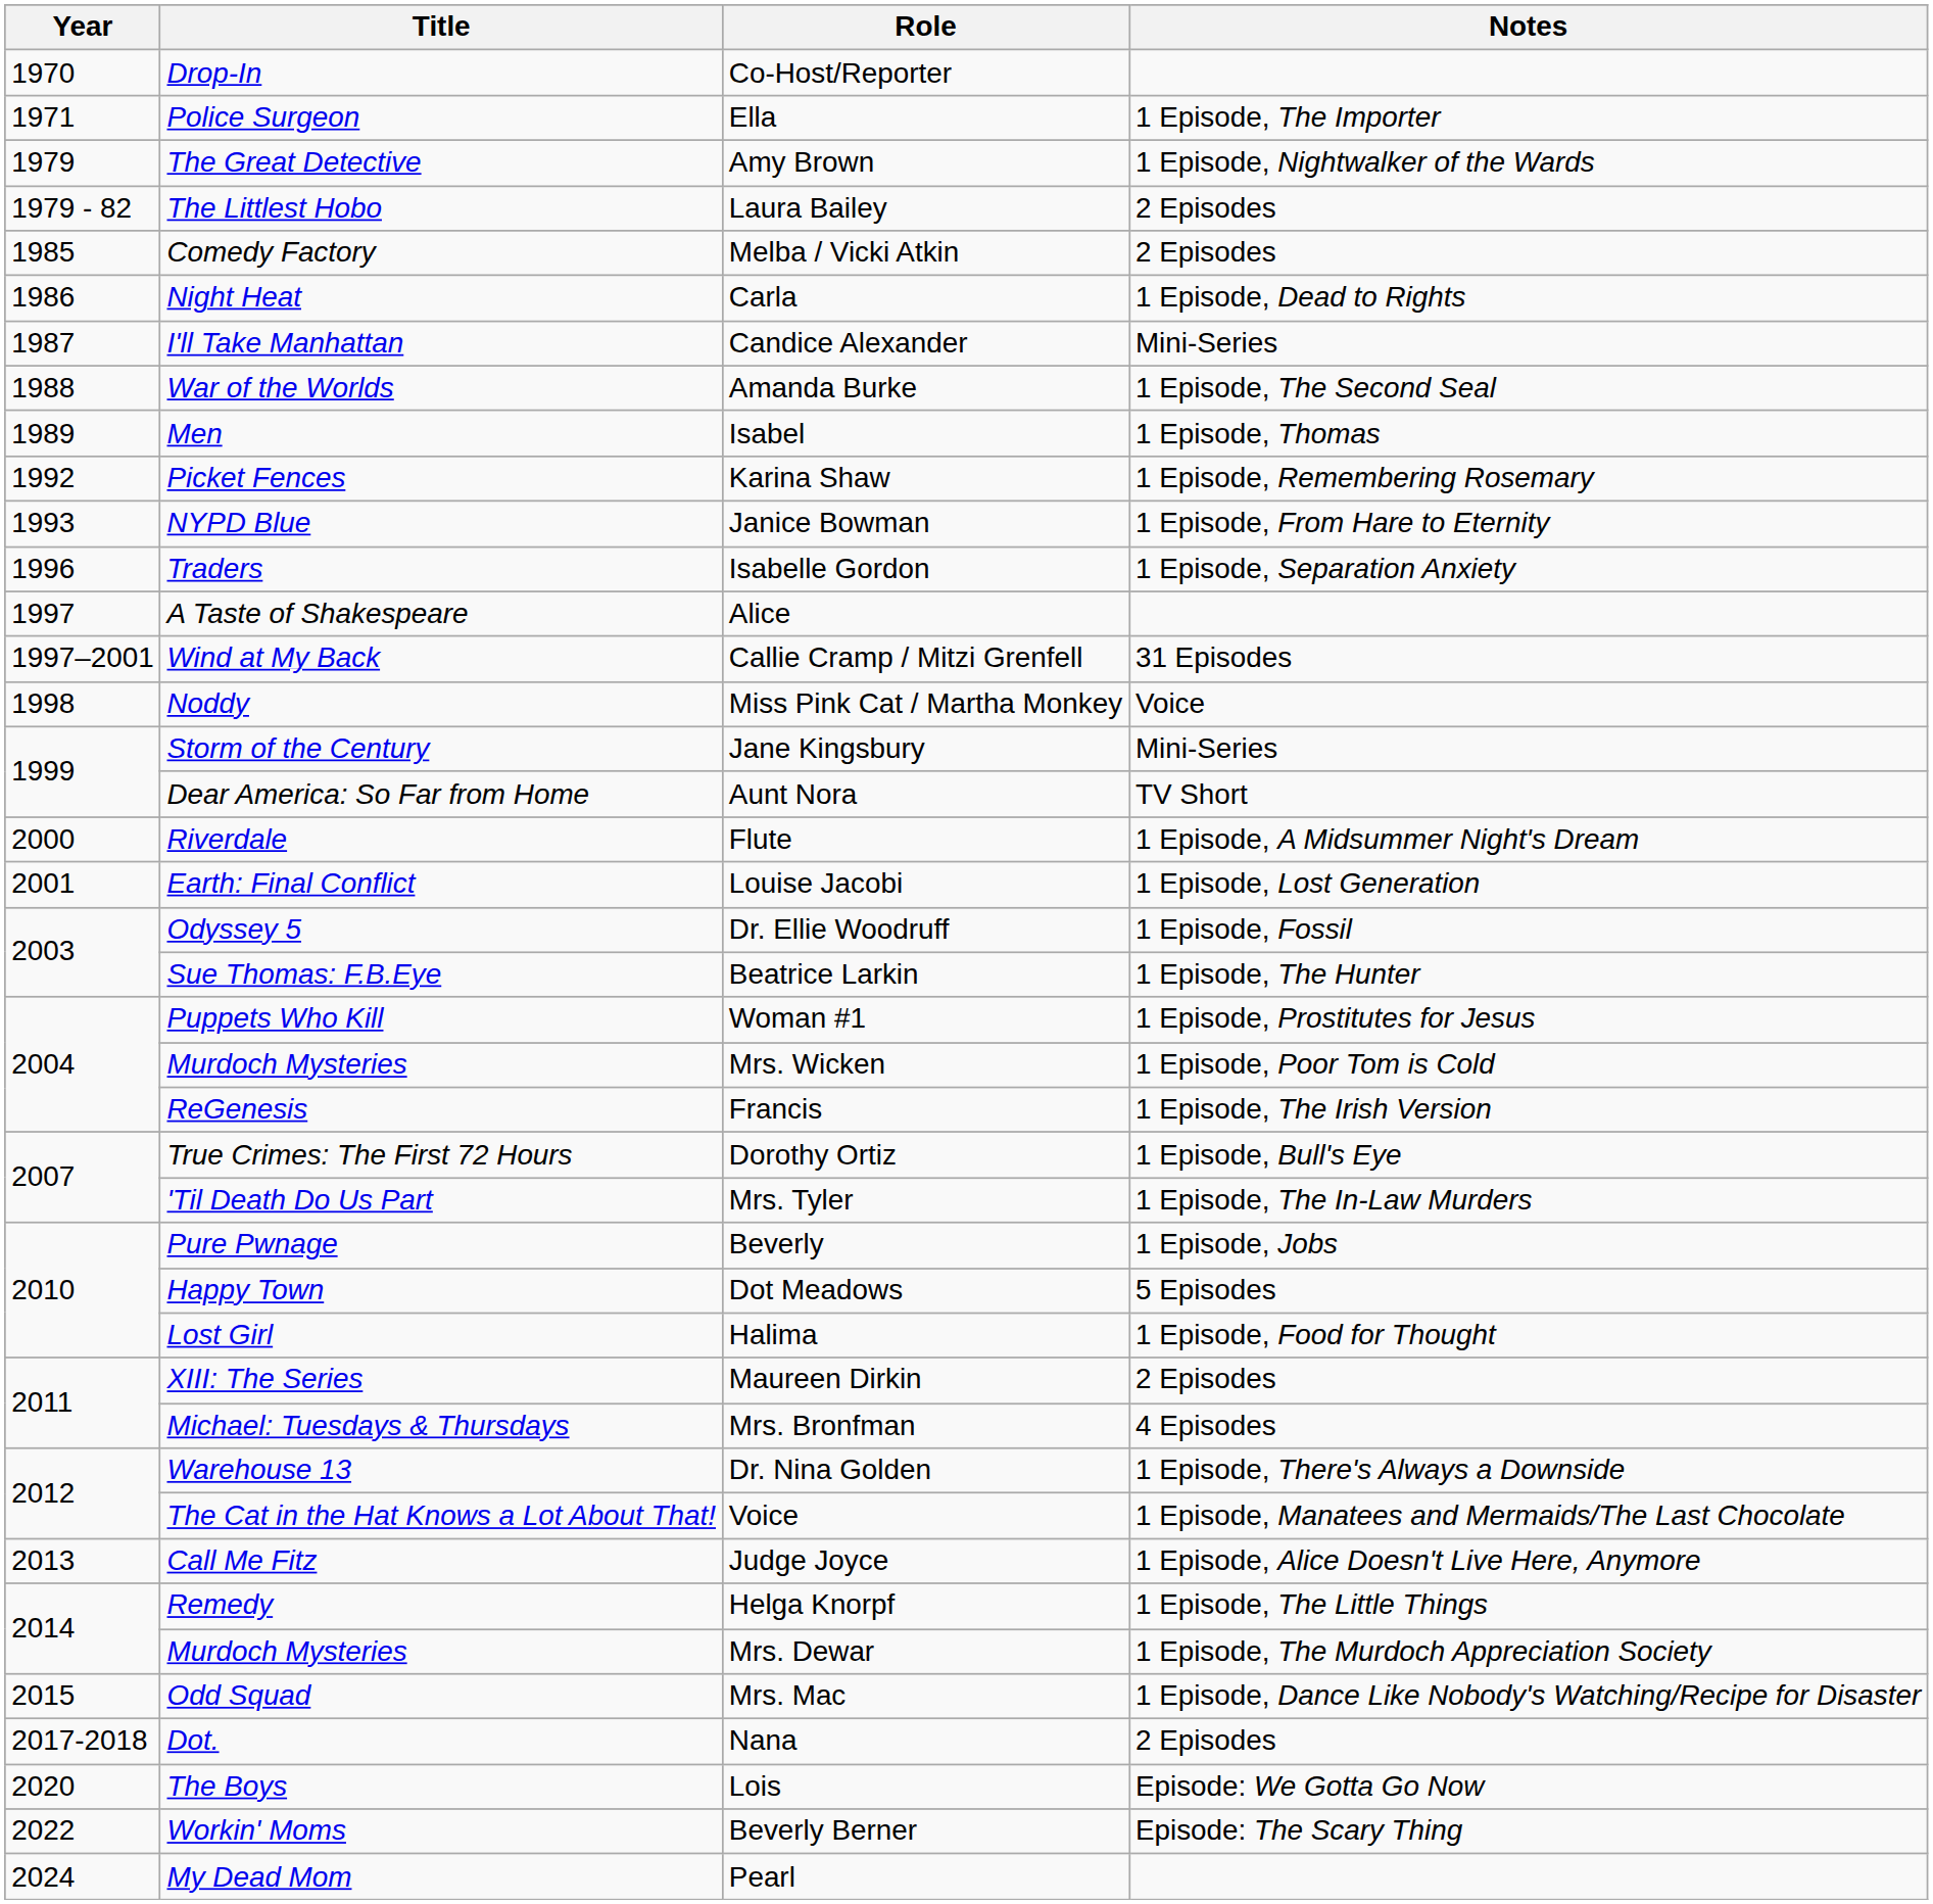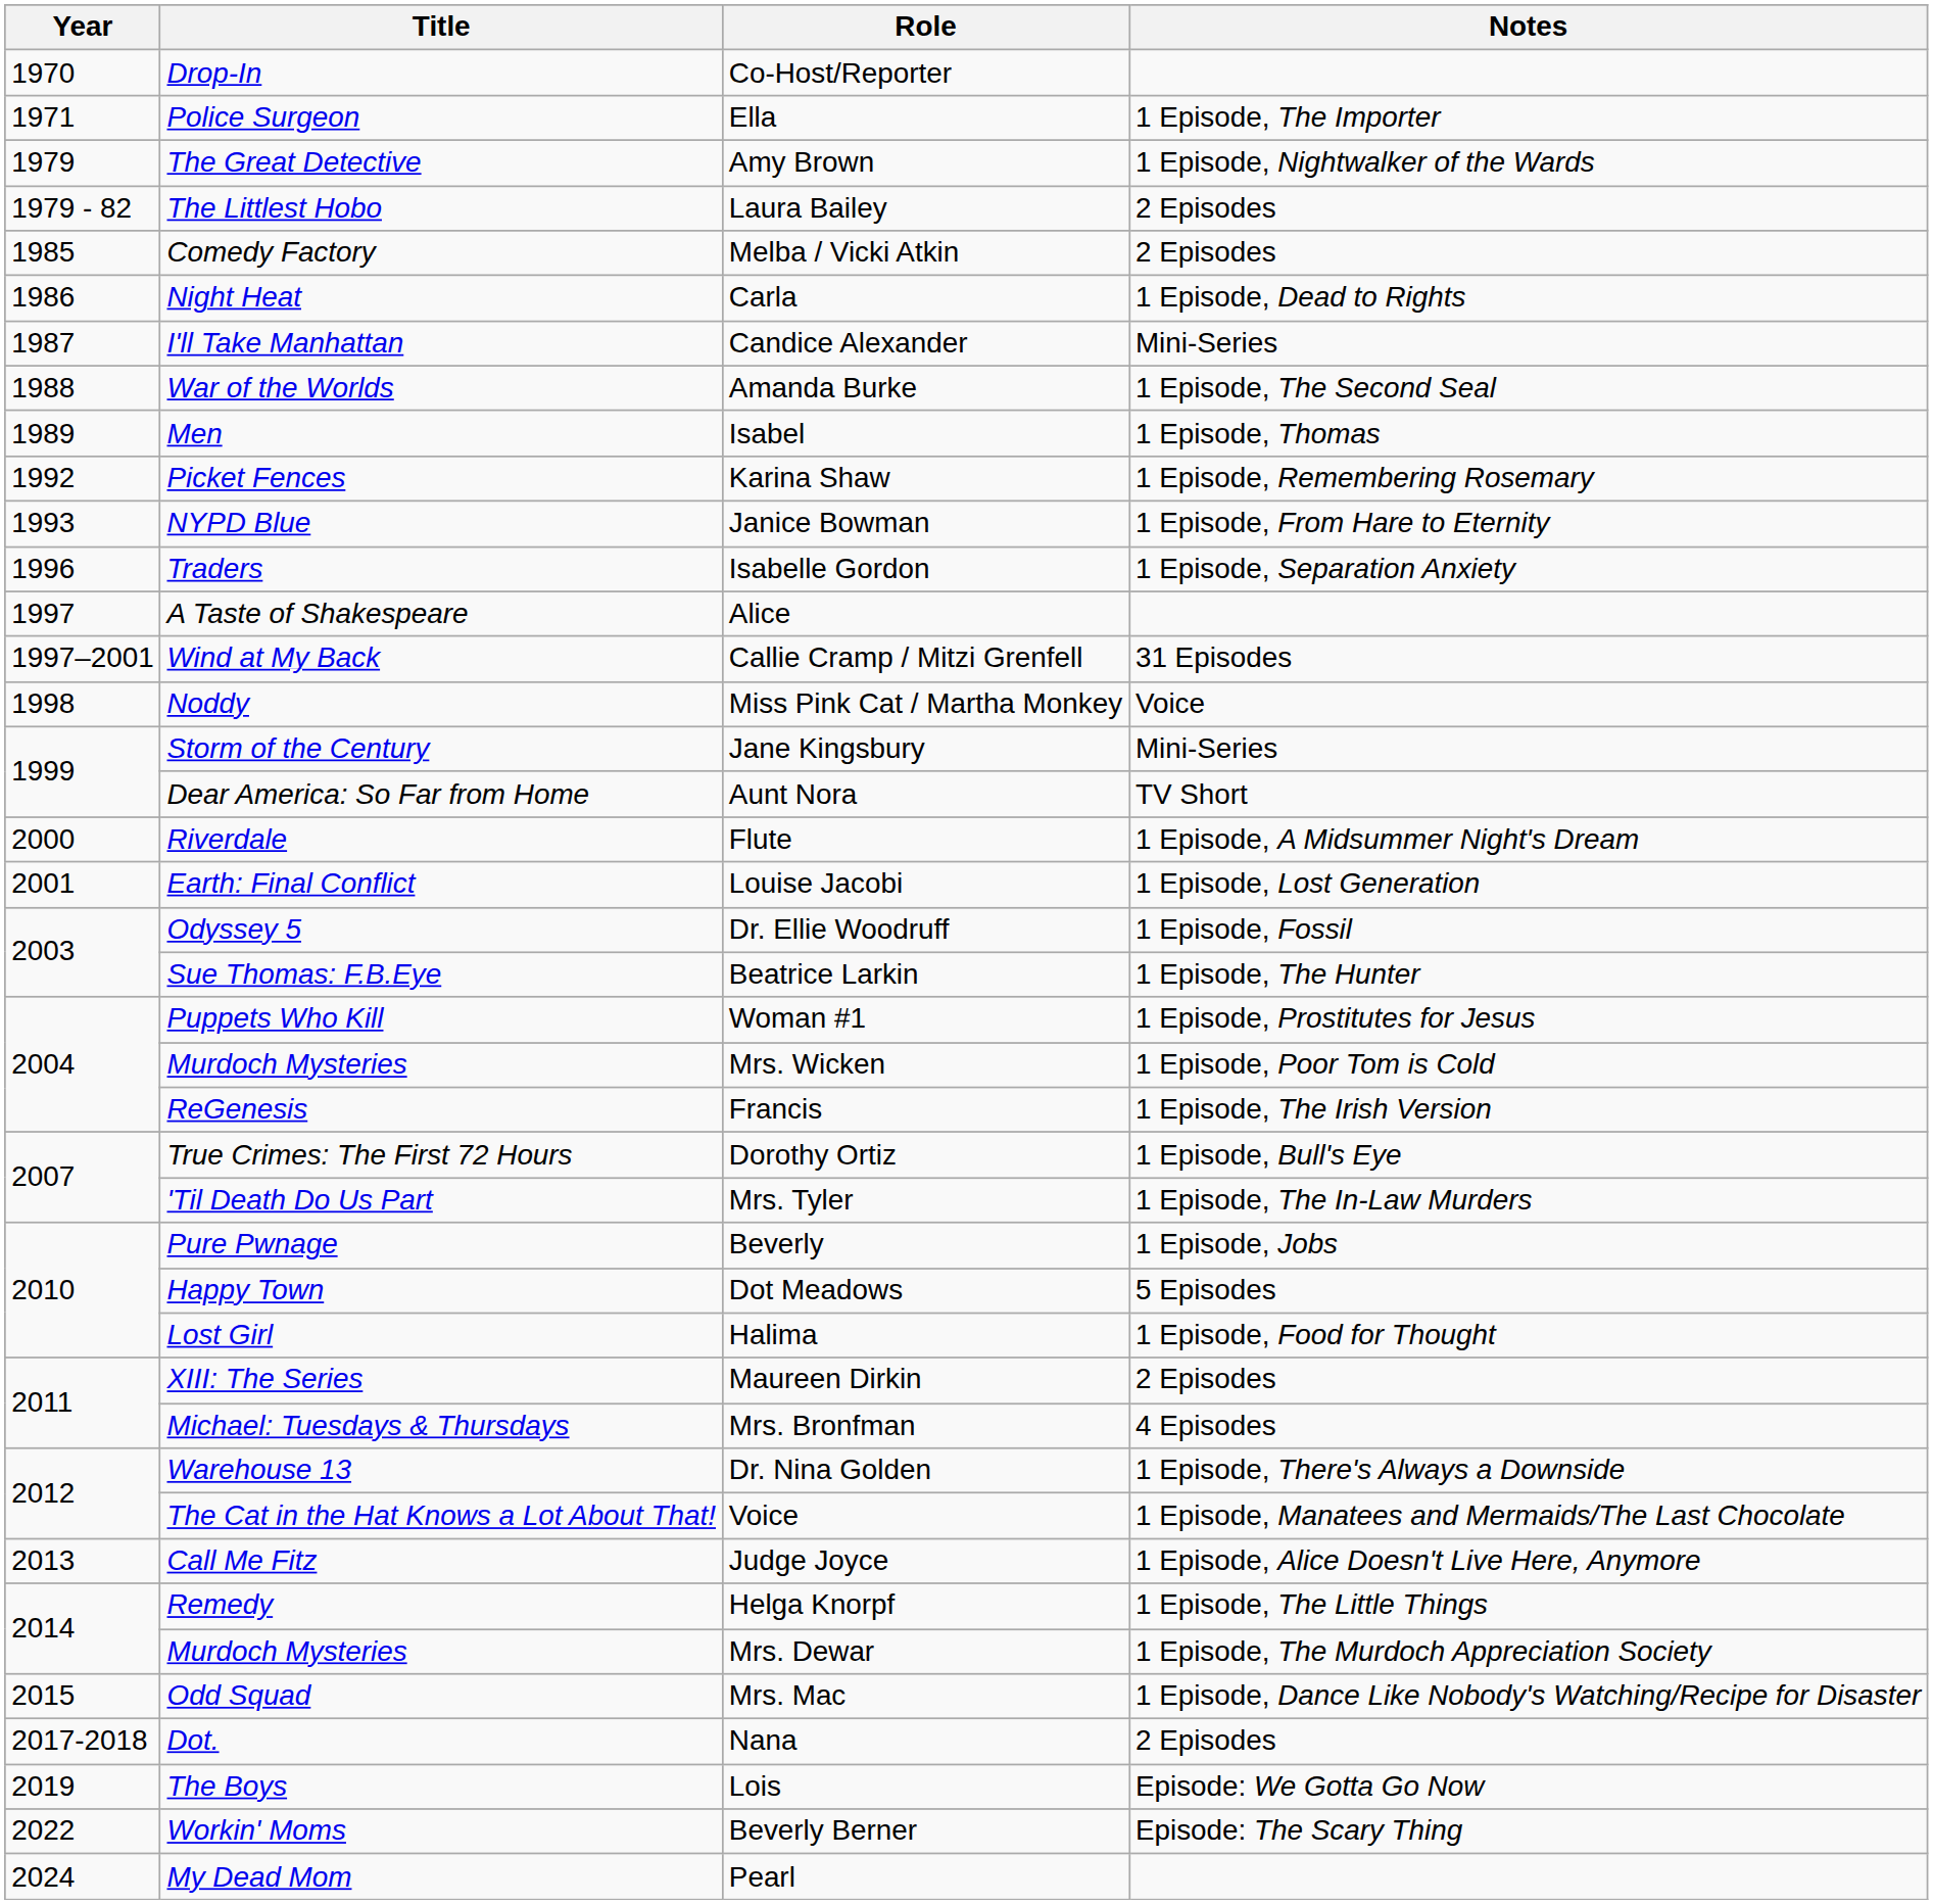Lois | Year: 2020 -> 2019
